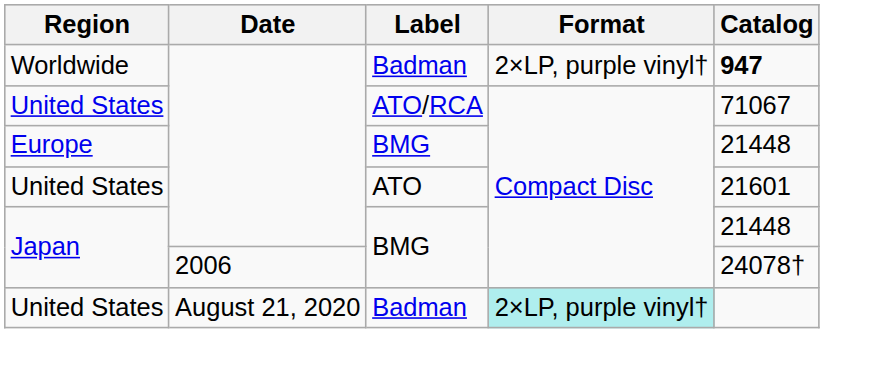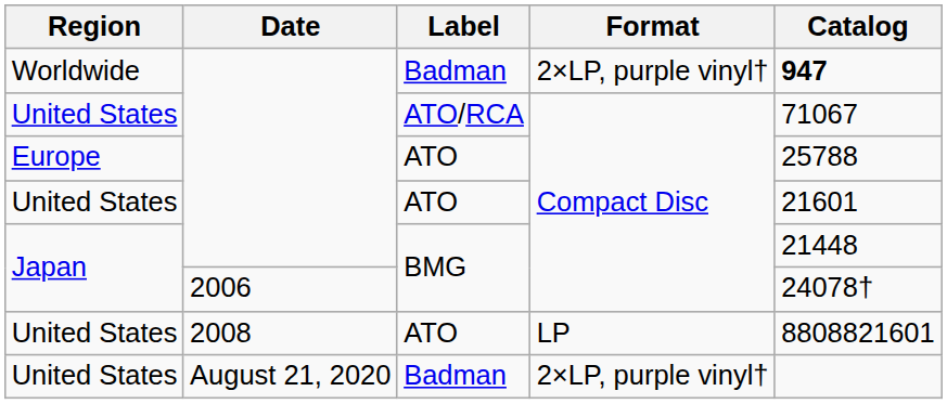Europe | Label: BMG -> ATO
Europe | Catalog: 21448 -> 25788
+ row: United States | 2008 | ATO | LP | 8808821601
United States / August 21, 2020 | Format: paleturquoise background -> no background
